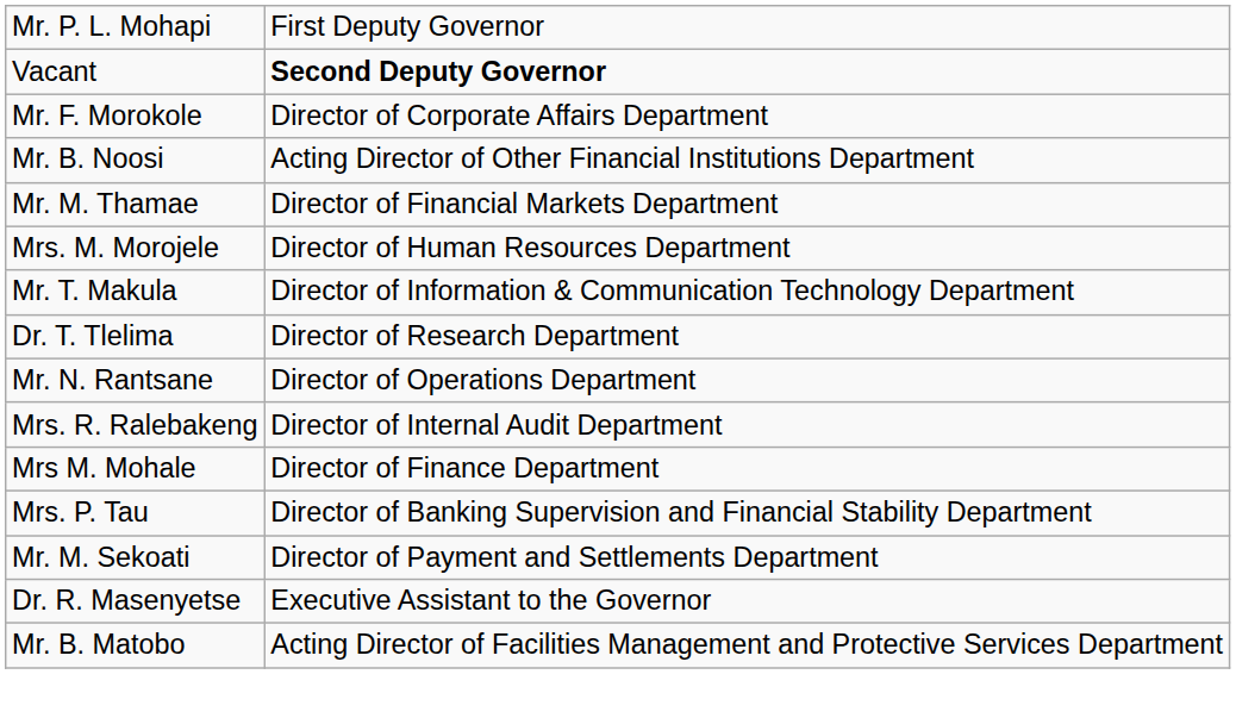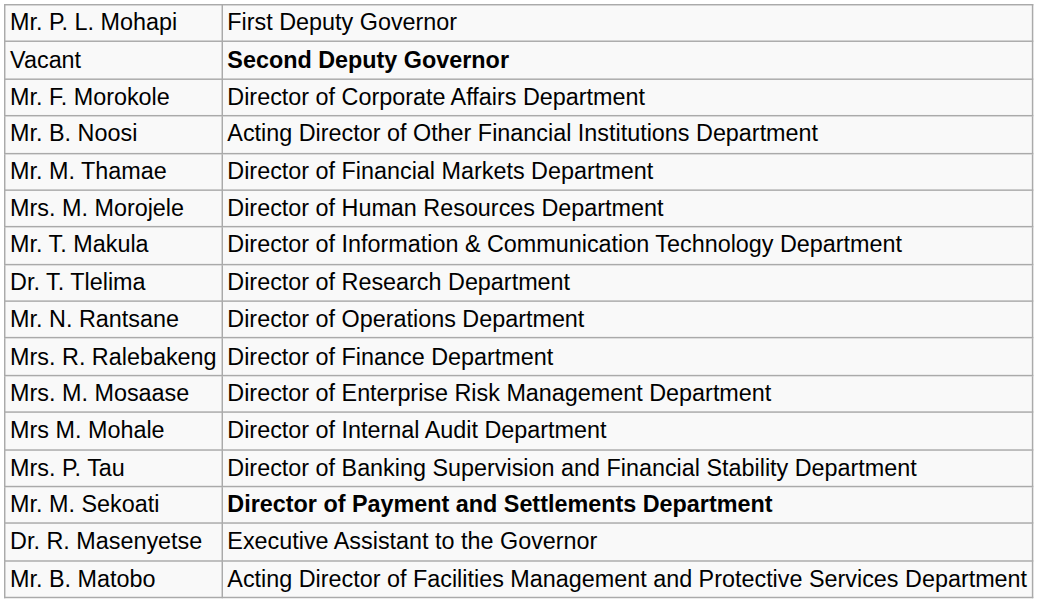Mrs. R. Ralebakeng | column 2: Director of Internal Audit Department -> Director of Finance Department
+ row: Mrs. M. Mosaase | Director of Enterprise Risk Management Department
Mrs M. Mohale | column 2: Director of Finance Department -> Director of Internal Audit Department
Mr. M. Sekoati | column 2: normal -> bold
